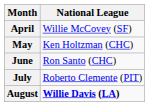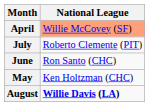April | National League: no background -> lightsalmon background
rows swapped: May <-> July
